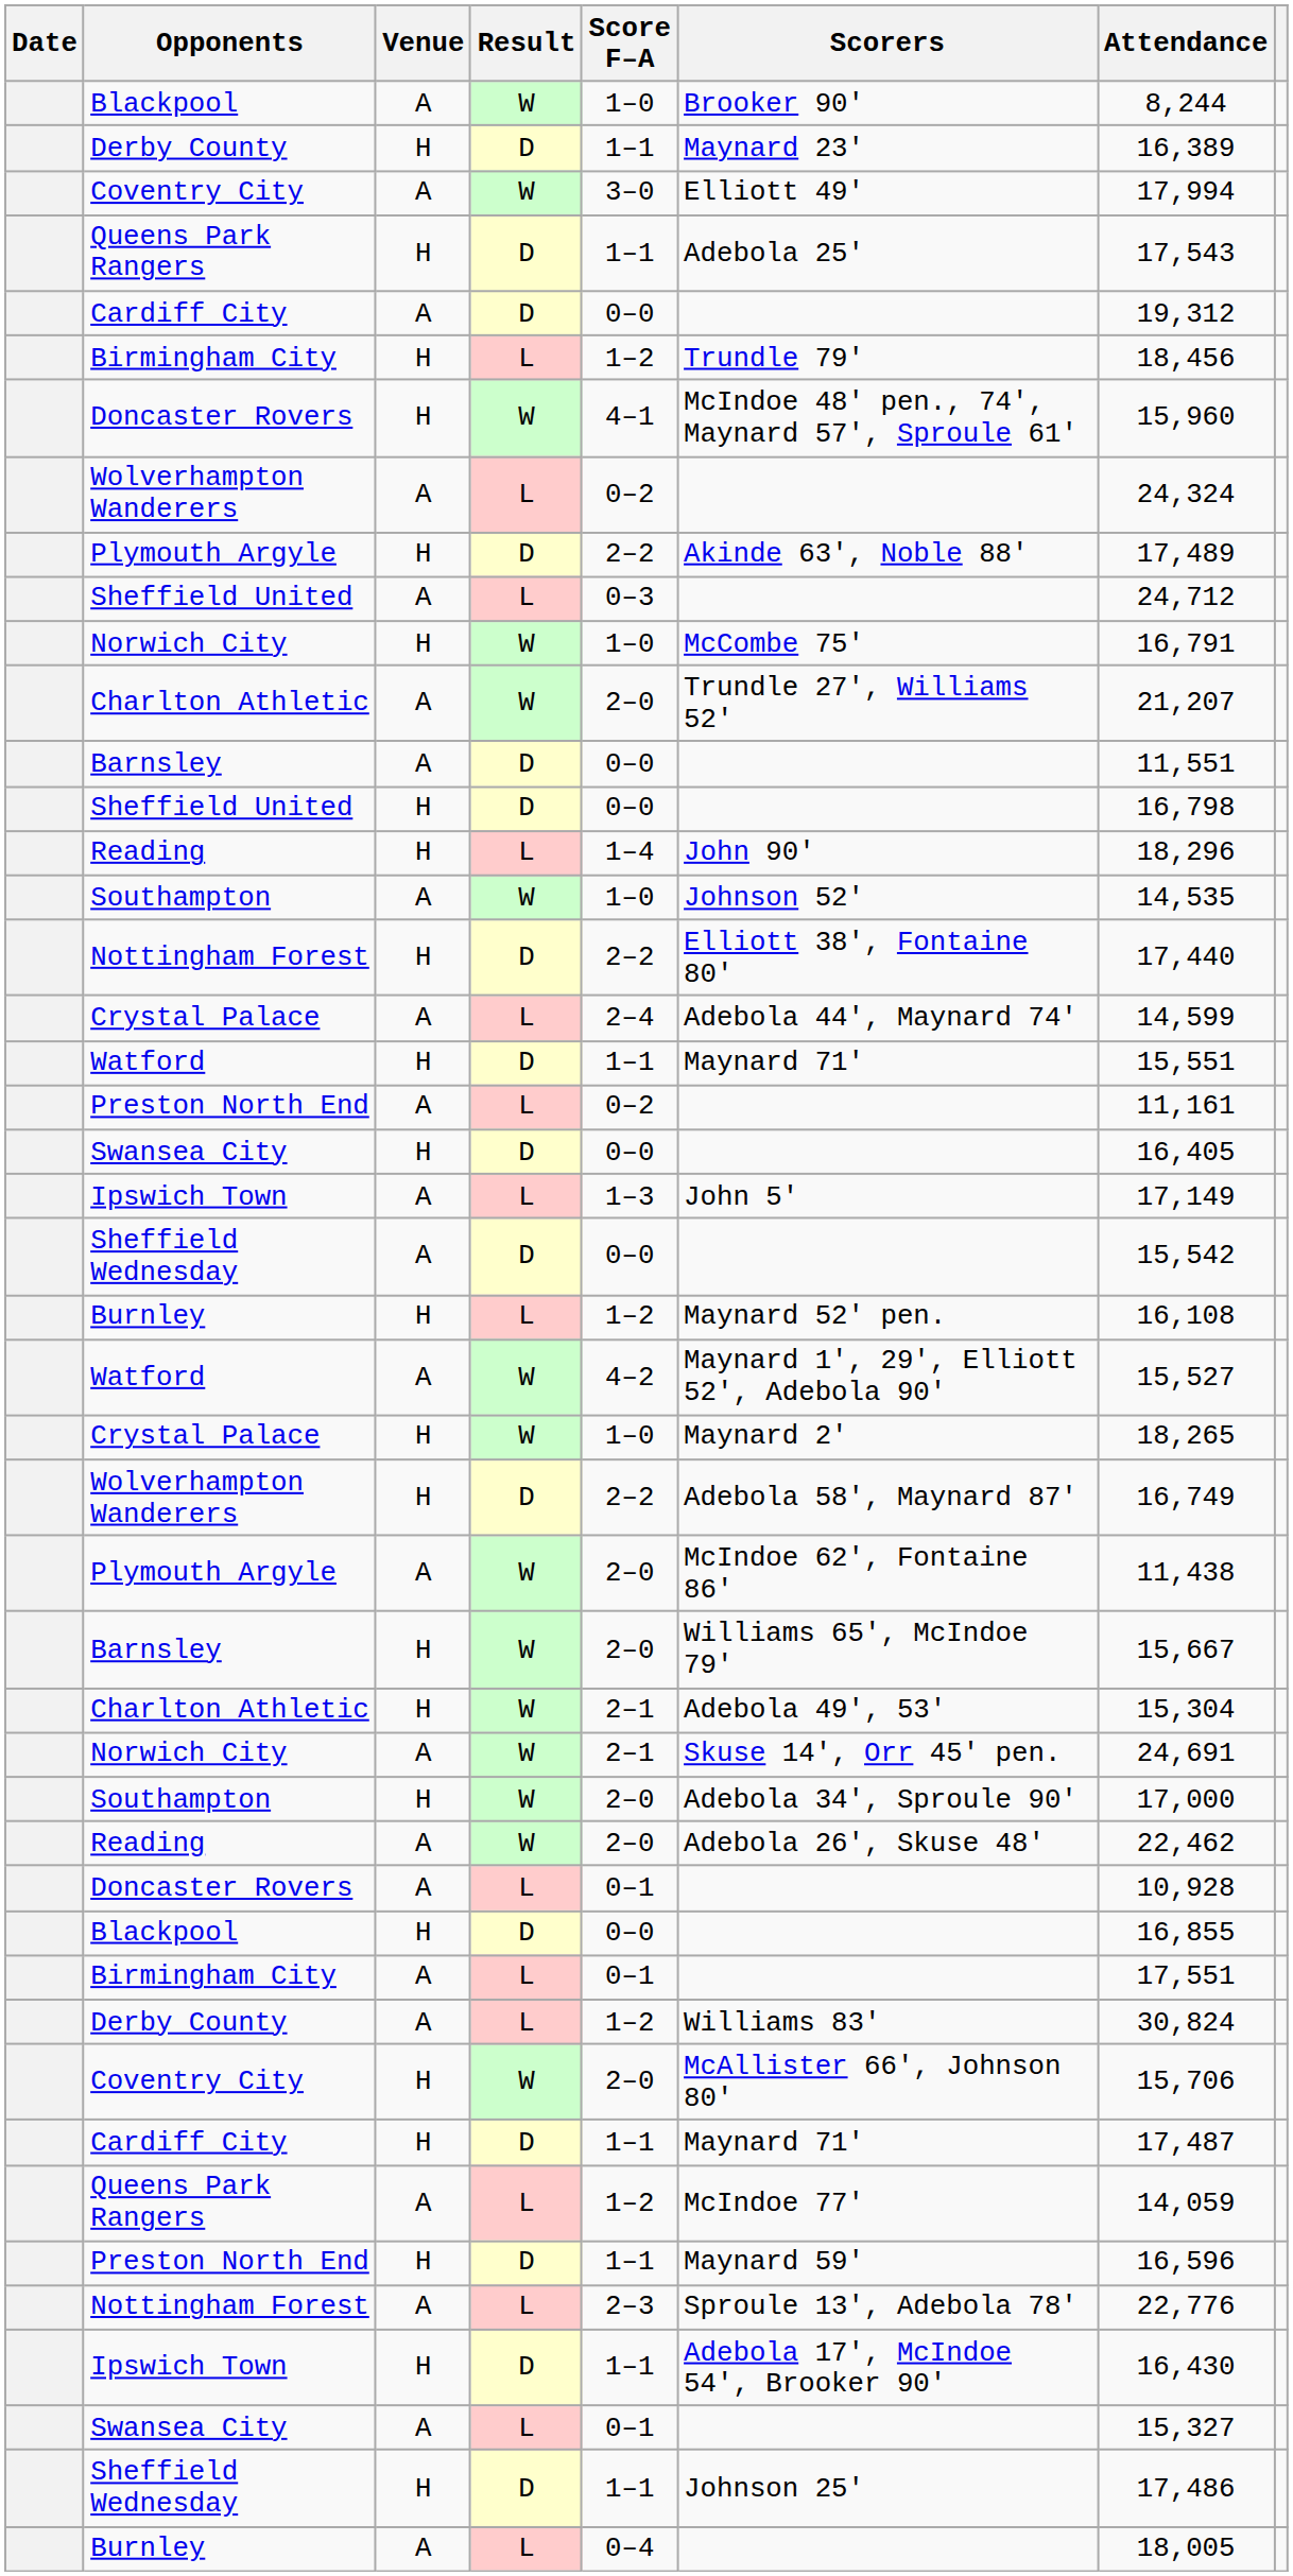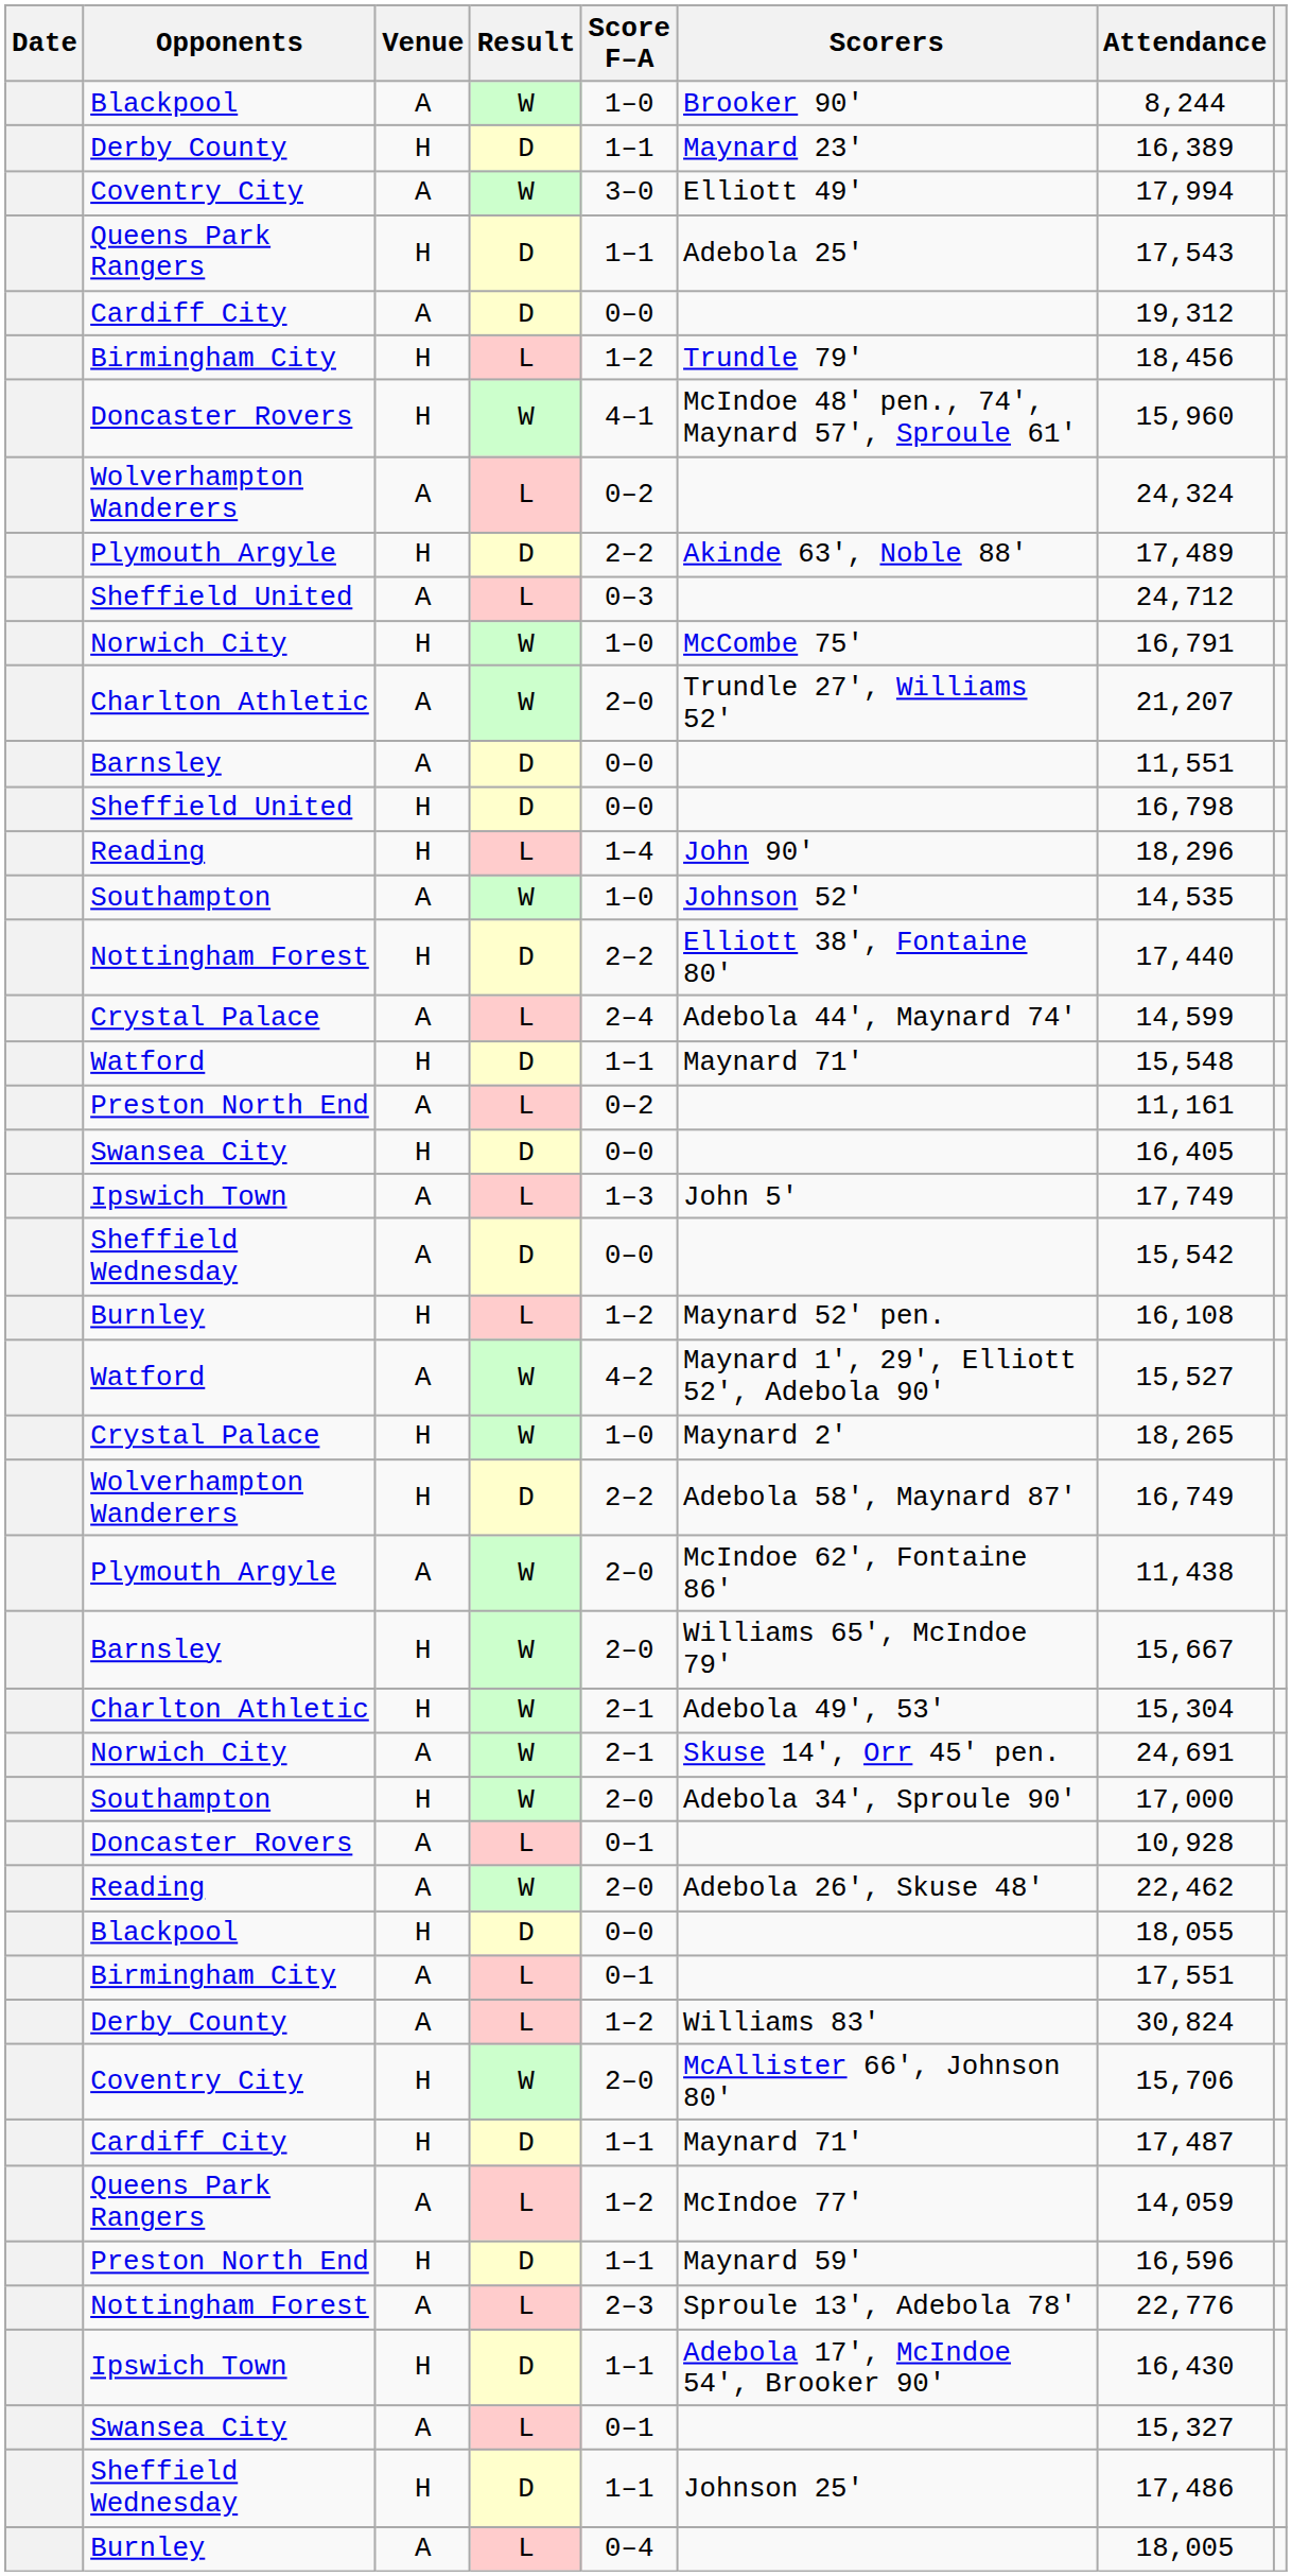Watford / H | Attendance: 15,551 -> 15,548
Ipswich Town / A | Attendance: 17,149 -> 17,749
rows swapped: Doncaster Rovers / A <-> Reading / A
Blackpool / H | Attendance: 16,855 -> 18,055
